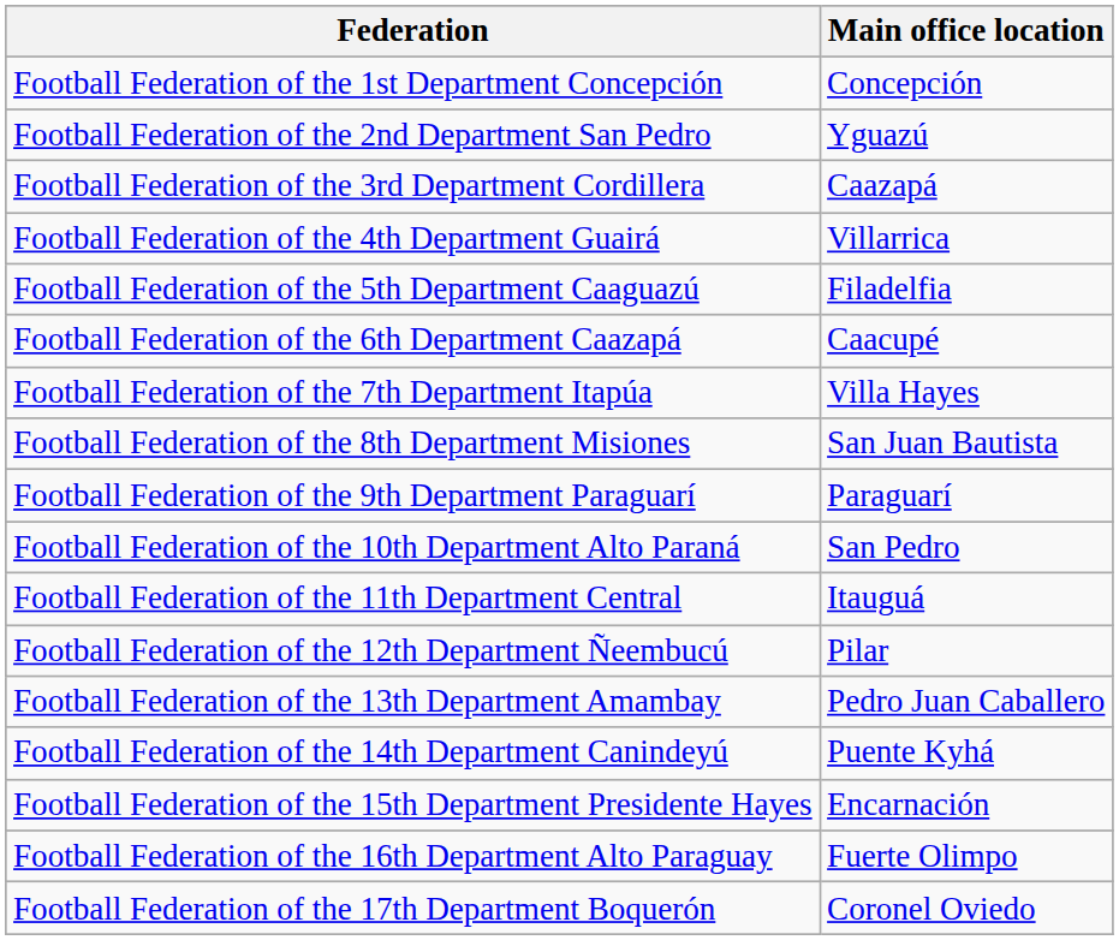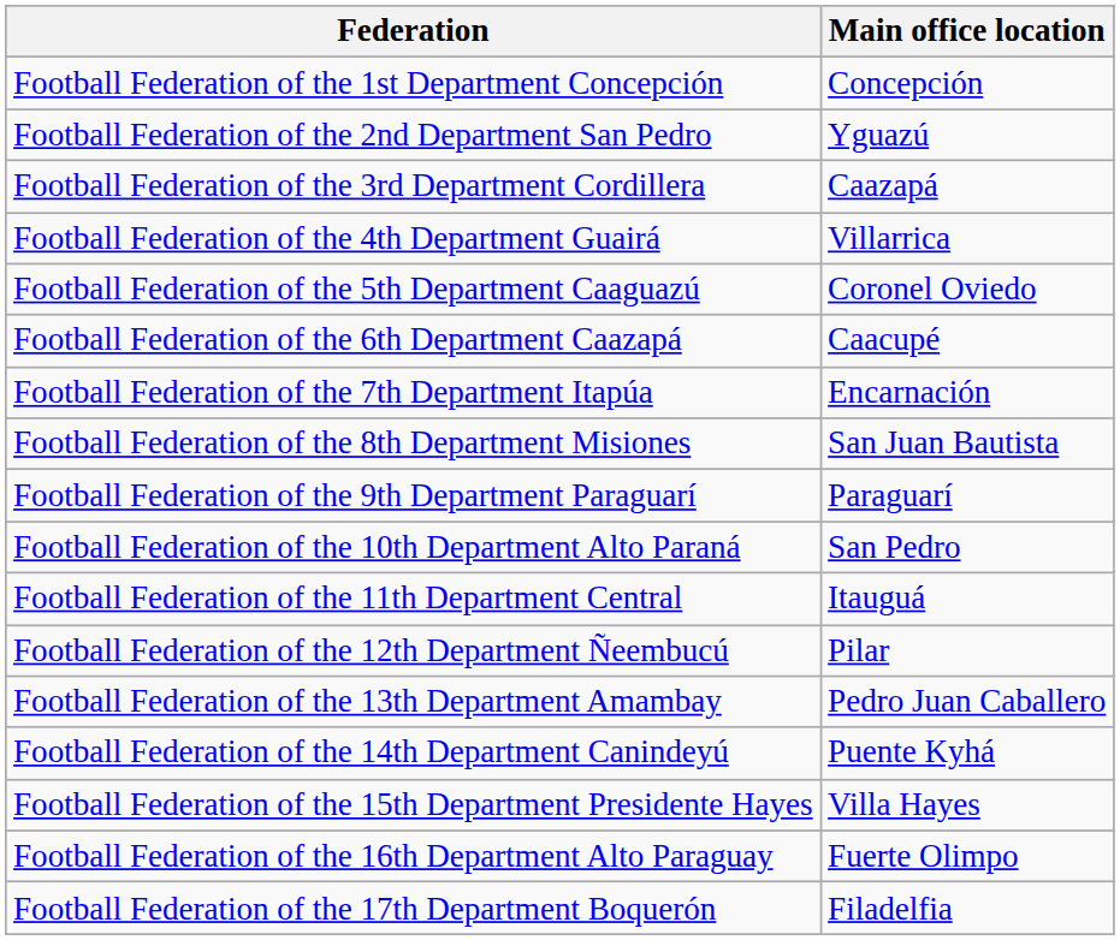Football Federation of the 5th Department Caaguazú | Main office location: Filadelfia -> Coronel Oviedo
Football Federation of the 7th Department Itapúa | Main office location: Villa Hayes -> Encarnación
Football Federation of the 15th Department Presidente Hayes | Main office location: Encarnación -> Villa Hayes
Football Federation of the 17th Department Boquerón | Main office location: Coronel Oviedo -> Filadelfia
